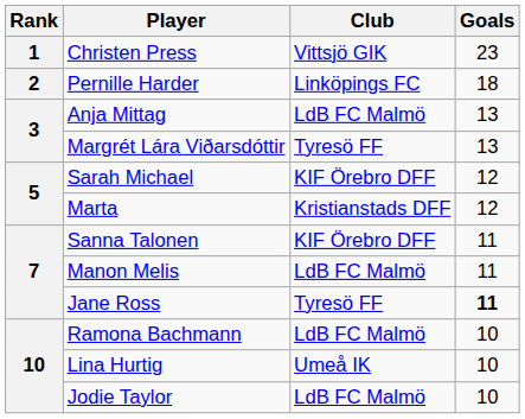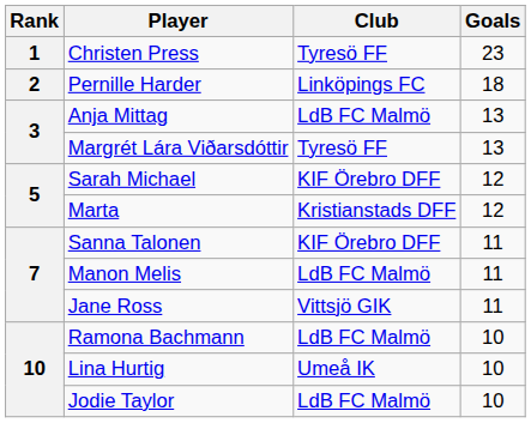Christen Press | Club: Vittsjö GIK -> Tyresö FF
Jane Ross | Club: Tyresö FF -> Vittsjö GIK
Jane Ross | Goals: bold -> normal
